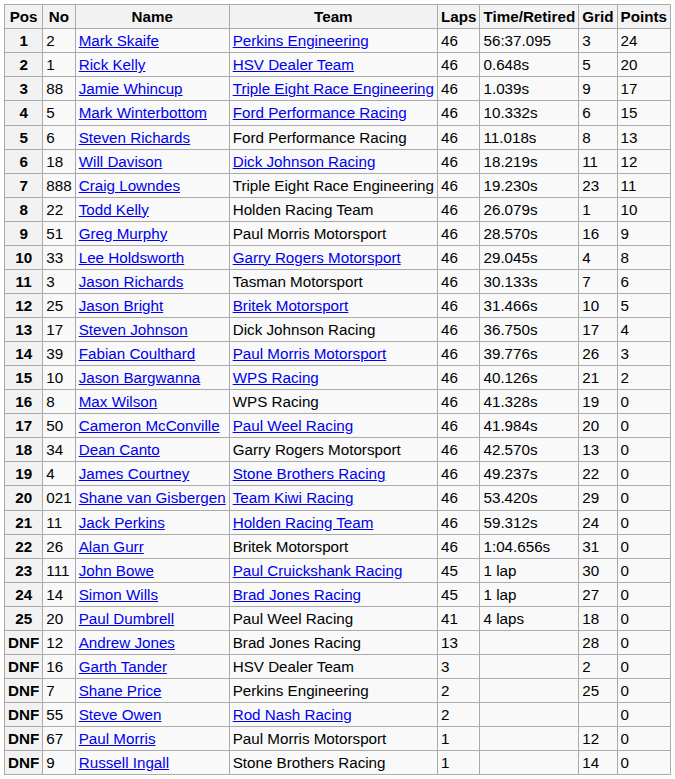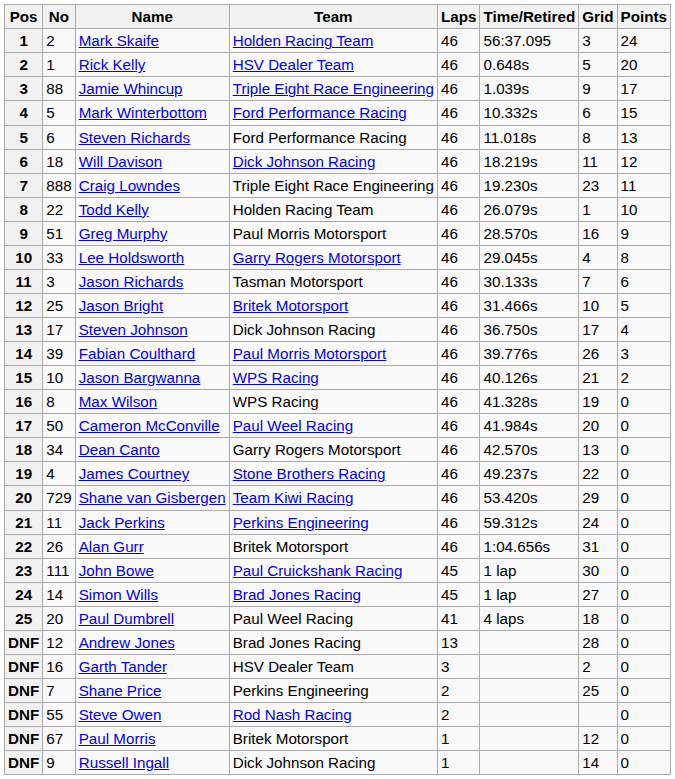Mark Skaife | Team: Perkins Engineering -> Holden Racing Team
Shane van Gisbergen | No: 021 -> 729
Jack Perkins | Team: Holden Racing Team -> Perkins Engineering
Paul Morris | Team: Paul Morris Motorsport -> Britek Motorsport
Russell Ingall | Team: Stone Brothers Racing -> Dick Johnson Racing
